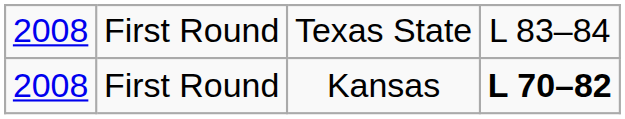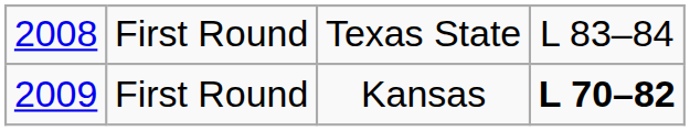First Round / Kansas | column 1: 2008 -> 2009
